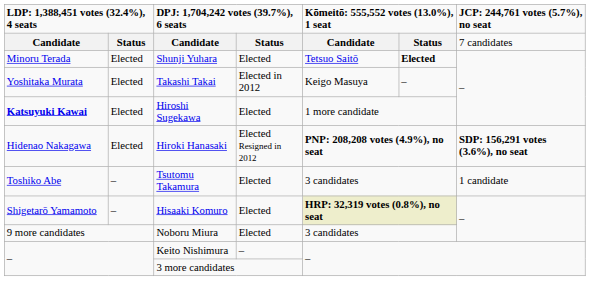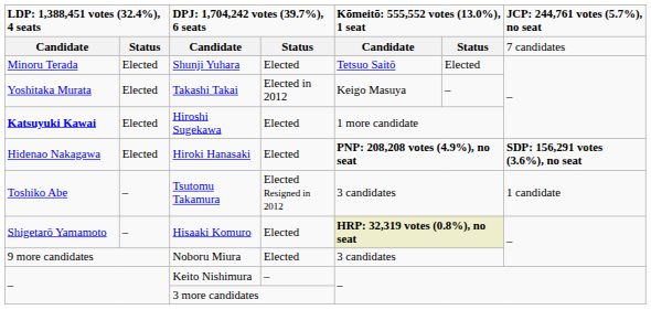Shunji Yuhara | column 6: bold -> normal
Hiroki Hanasaki | column 4: Elected Resigned in 2012 -> Elected
Tsutomu Takamura | column 4: Elected -> Elected Resigned in 2012
